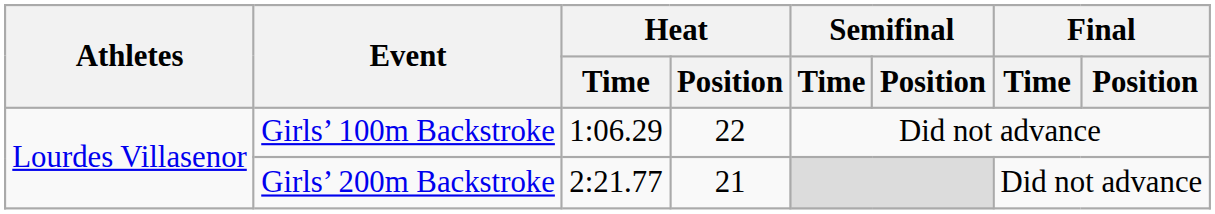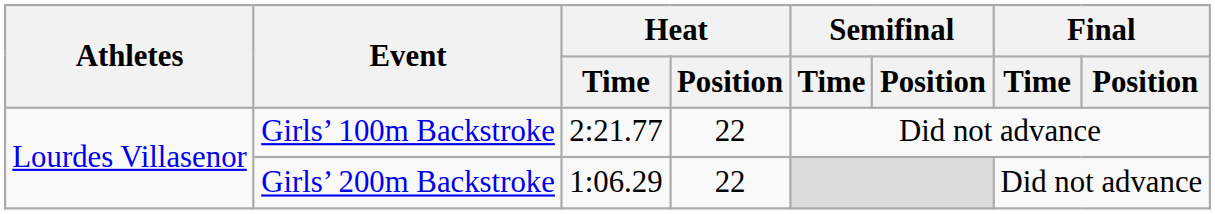Girls’ 100m Backstroke | Heat / Time: 1:06.29 -> 2:21.77
Girls’ 200m Backstroke | Heat / Time: 2:21.77 -> 1:06.29
Girls’ 200m Backstroke | Heat / Position: 21 -> 22
